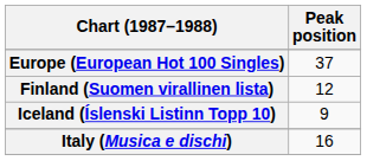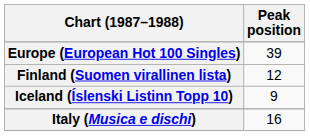Europe (European Hot 100 Singles) | Peak position: 37 -> 39
